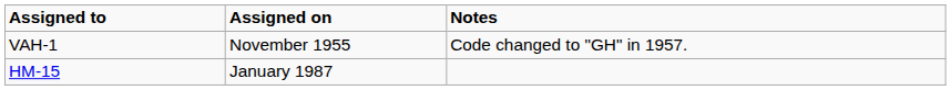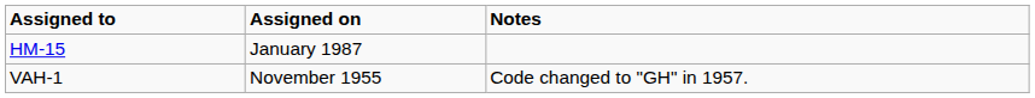rows swapped: VAH-1 <-> HM-15
